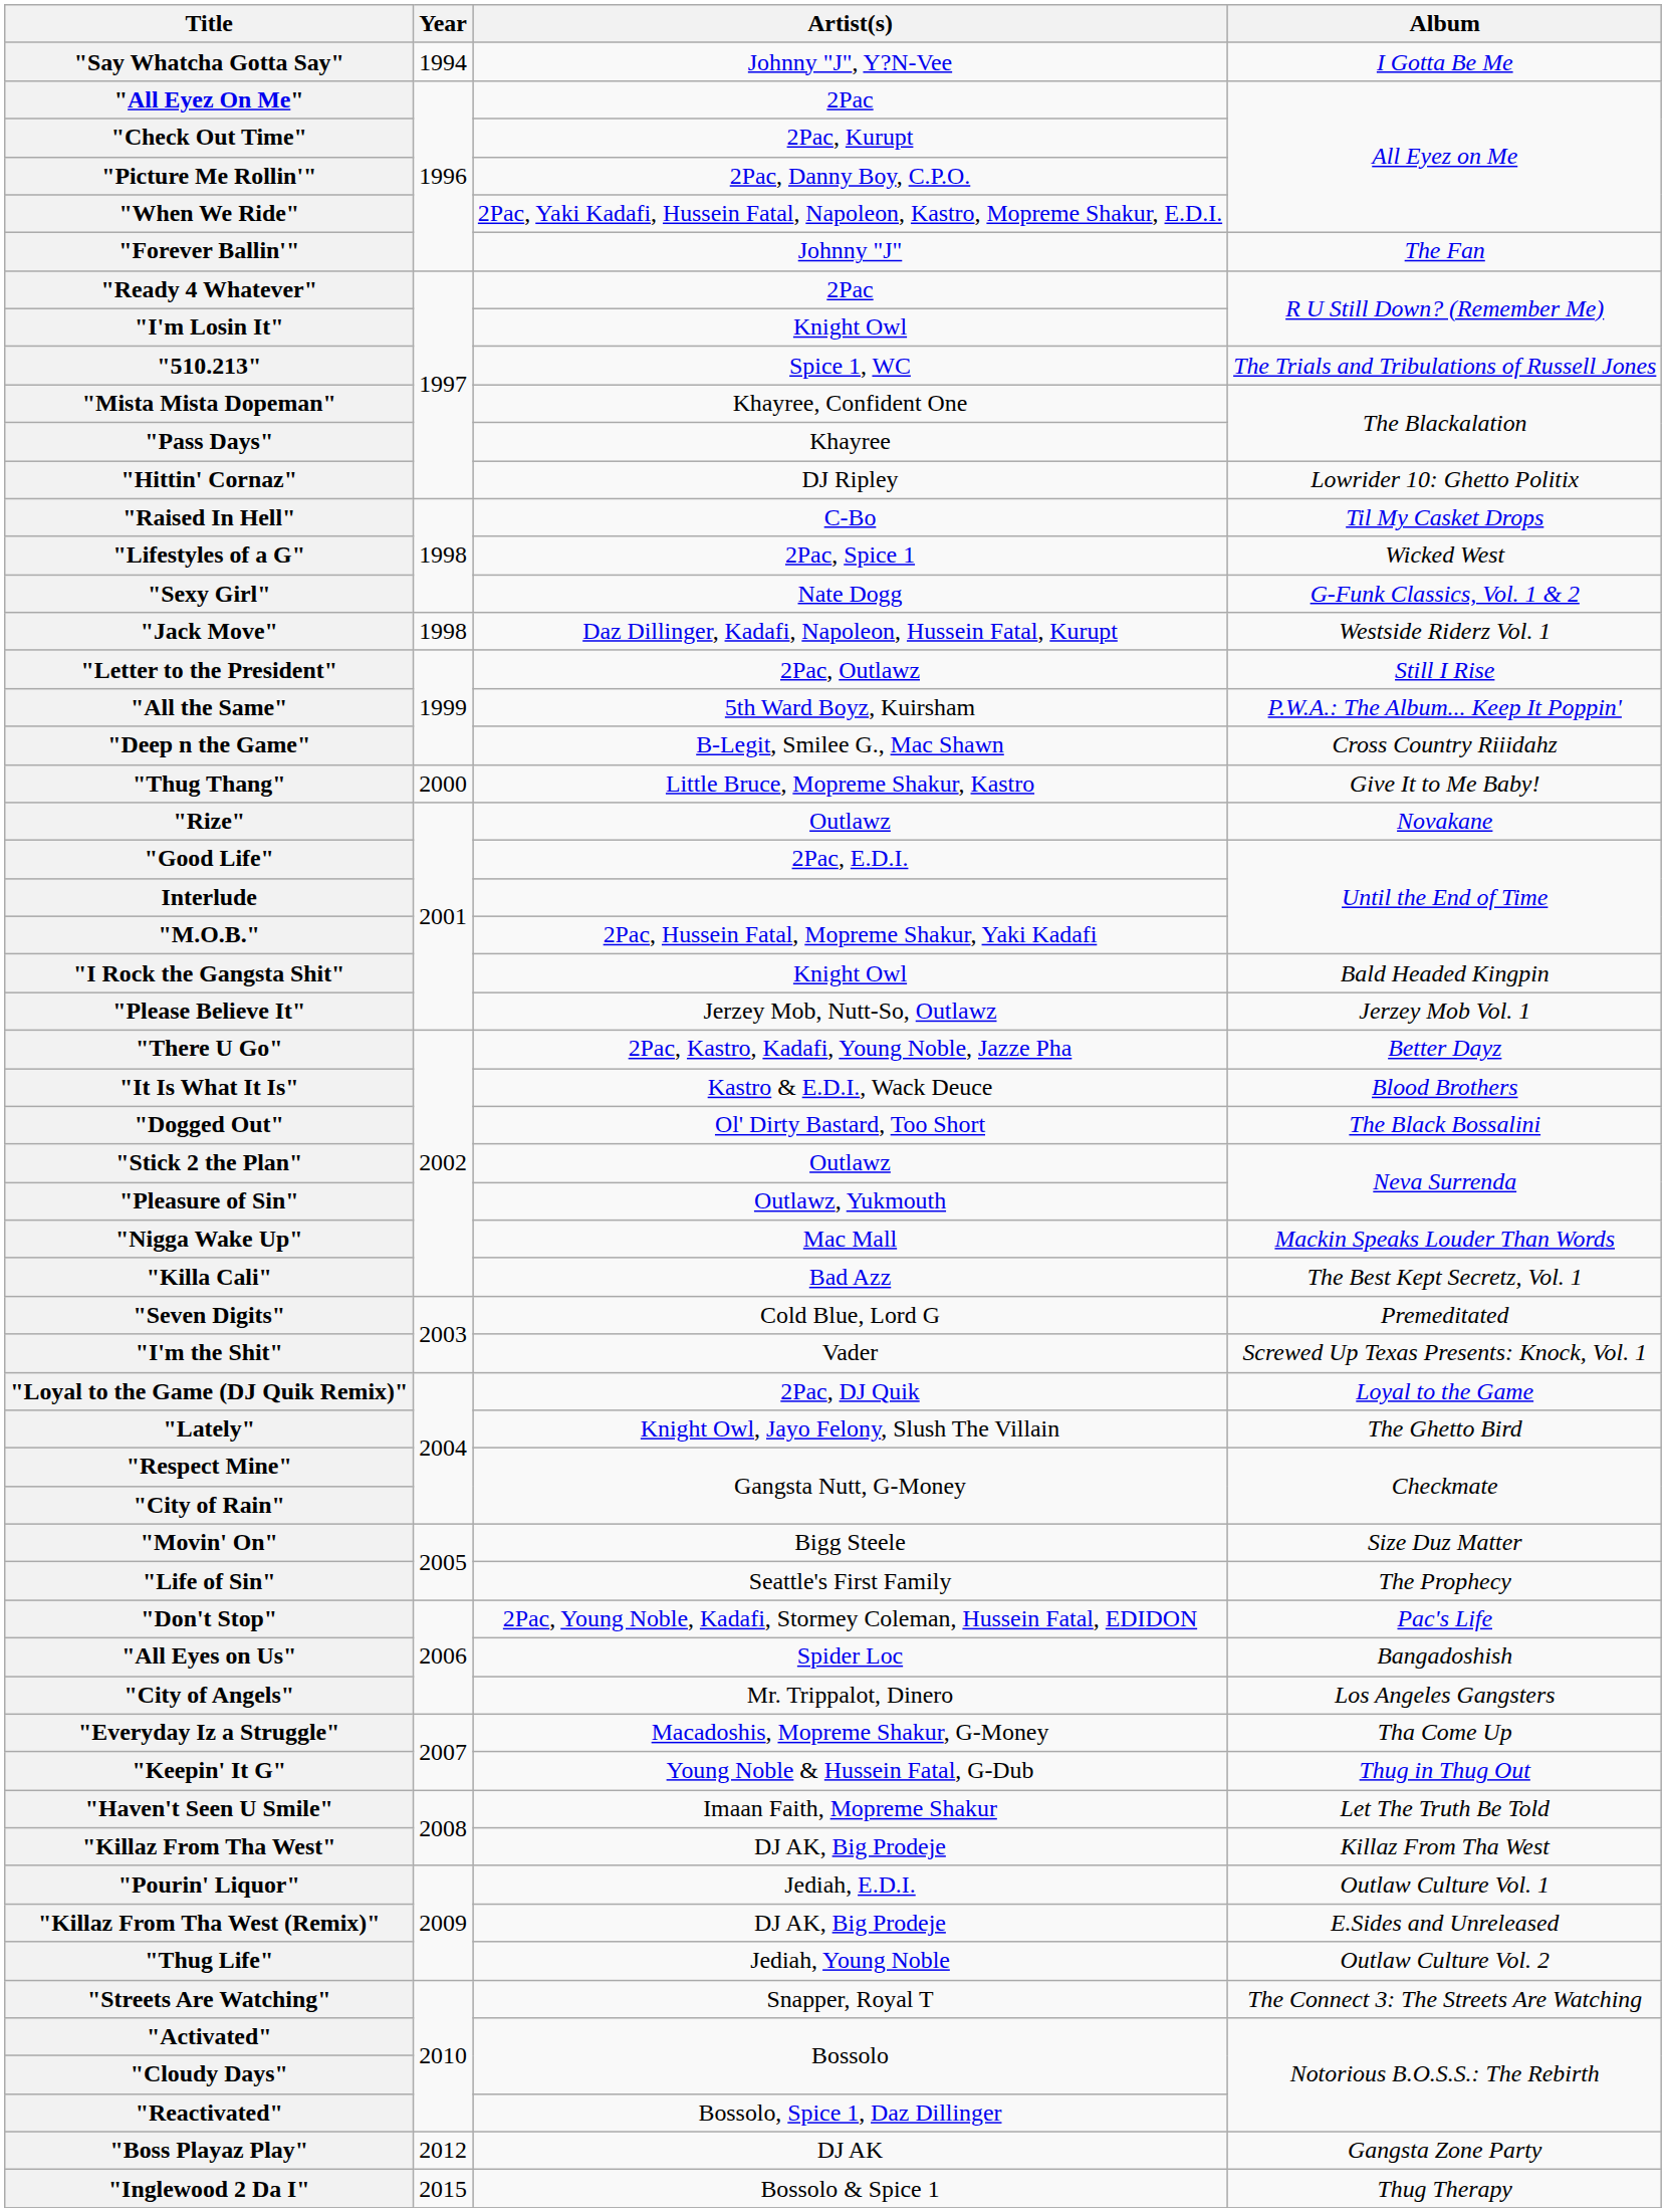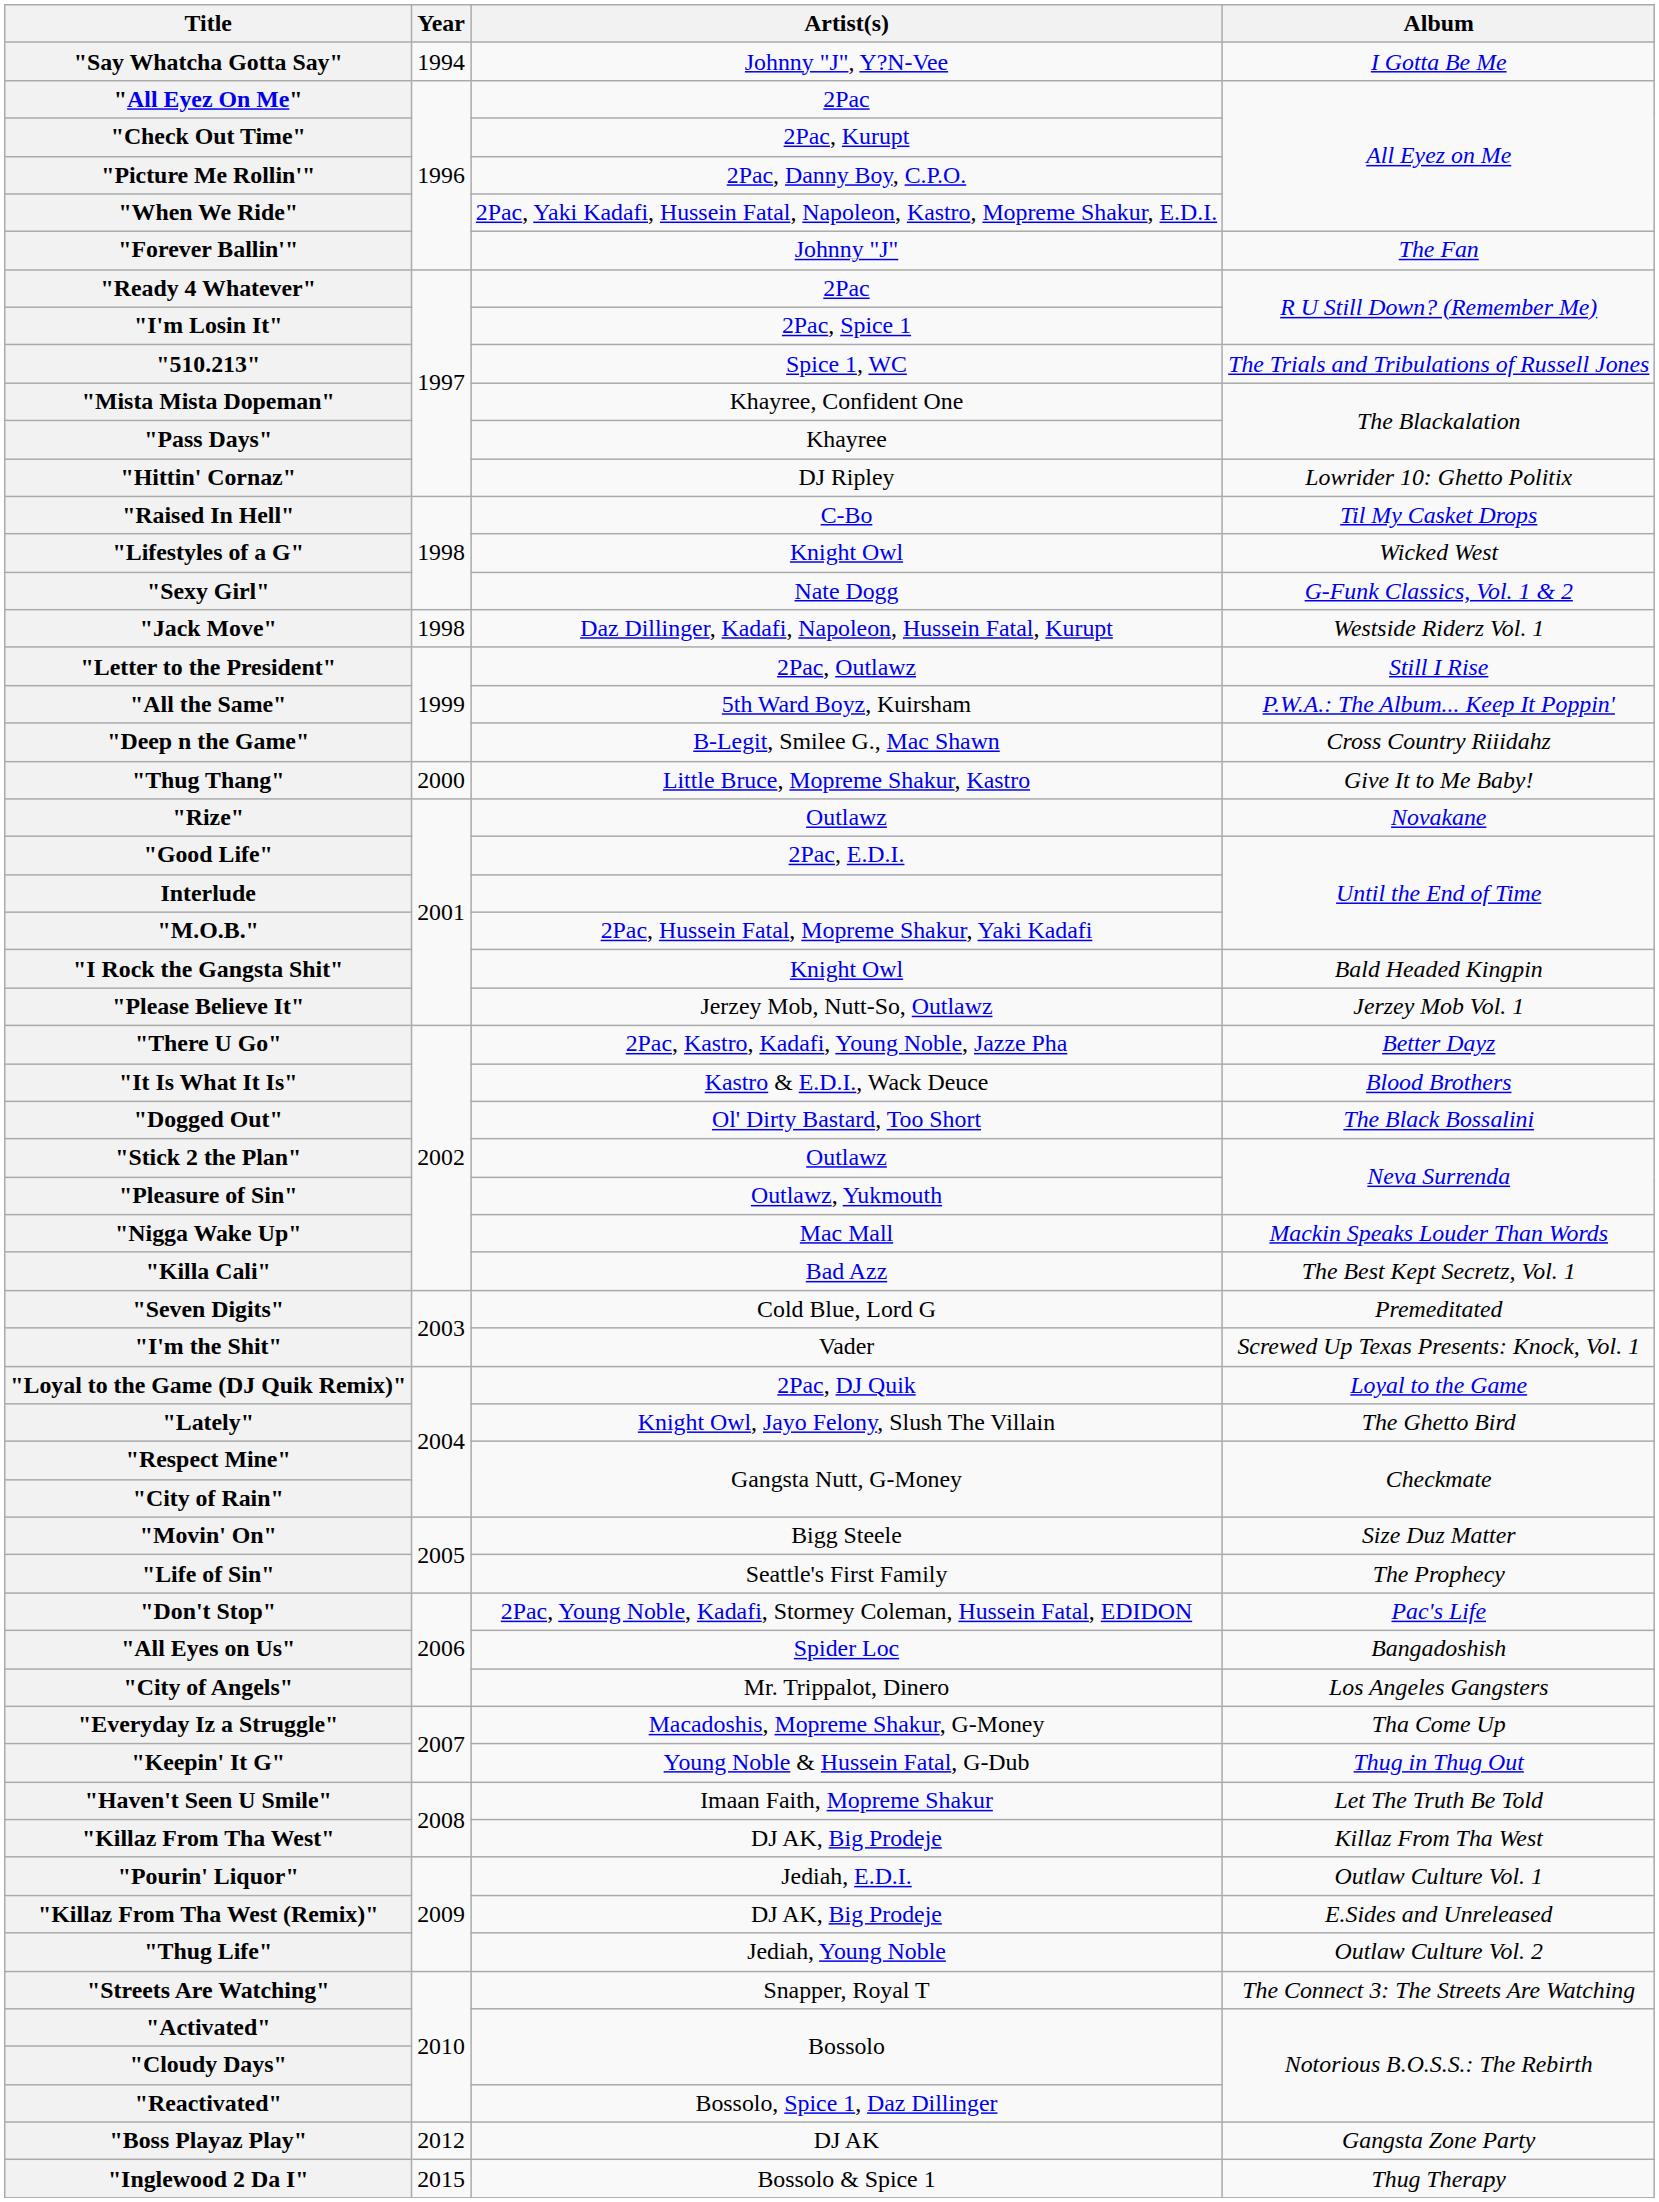"I'm Losin It" | Artist(s): Knight Owl -> 2Pac, Spice 1
"Lifestyles of a G" | Artist(s): 2Pac, Spice 1 -> Knight Owl
